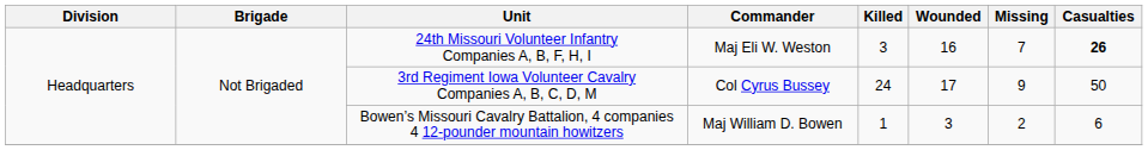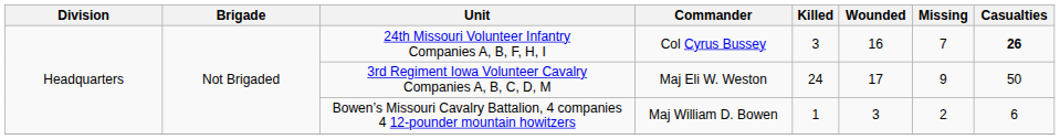24th Missouri Volunteer Infantry Companies A, B, F, H, I | Commander: Maj Eli W. Weston -> Col Cyrus Bussey
3rd Regiment Iowa Volunteer Cavalry Companies A, B, C, D, M | Commander: Col Cyrus Bussey -> Maj Eli W. Weston
